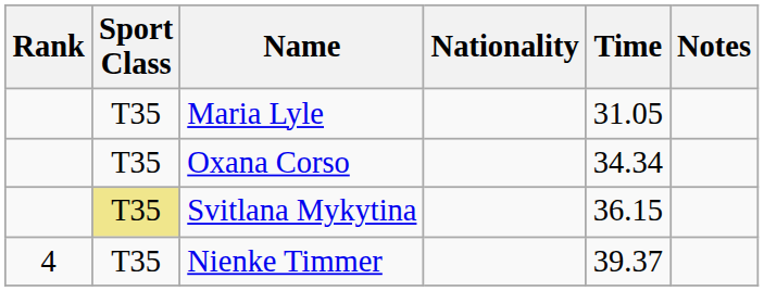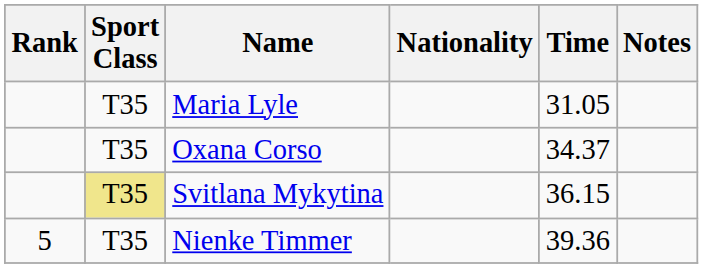Oxana Corso | Time: 34.34 -> 34.37
Nienke Timmer | Rank: 4 -> 5
Nienke Timmer | Time: 39.37 -> 39.36
